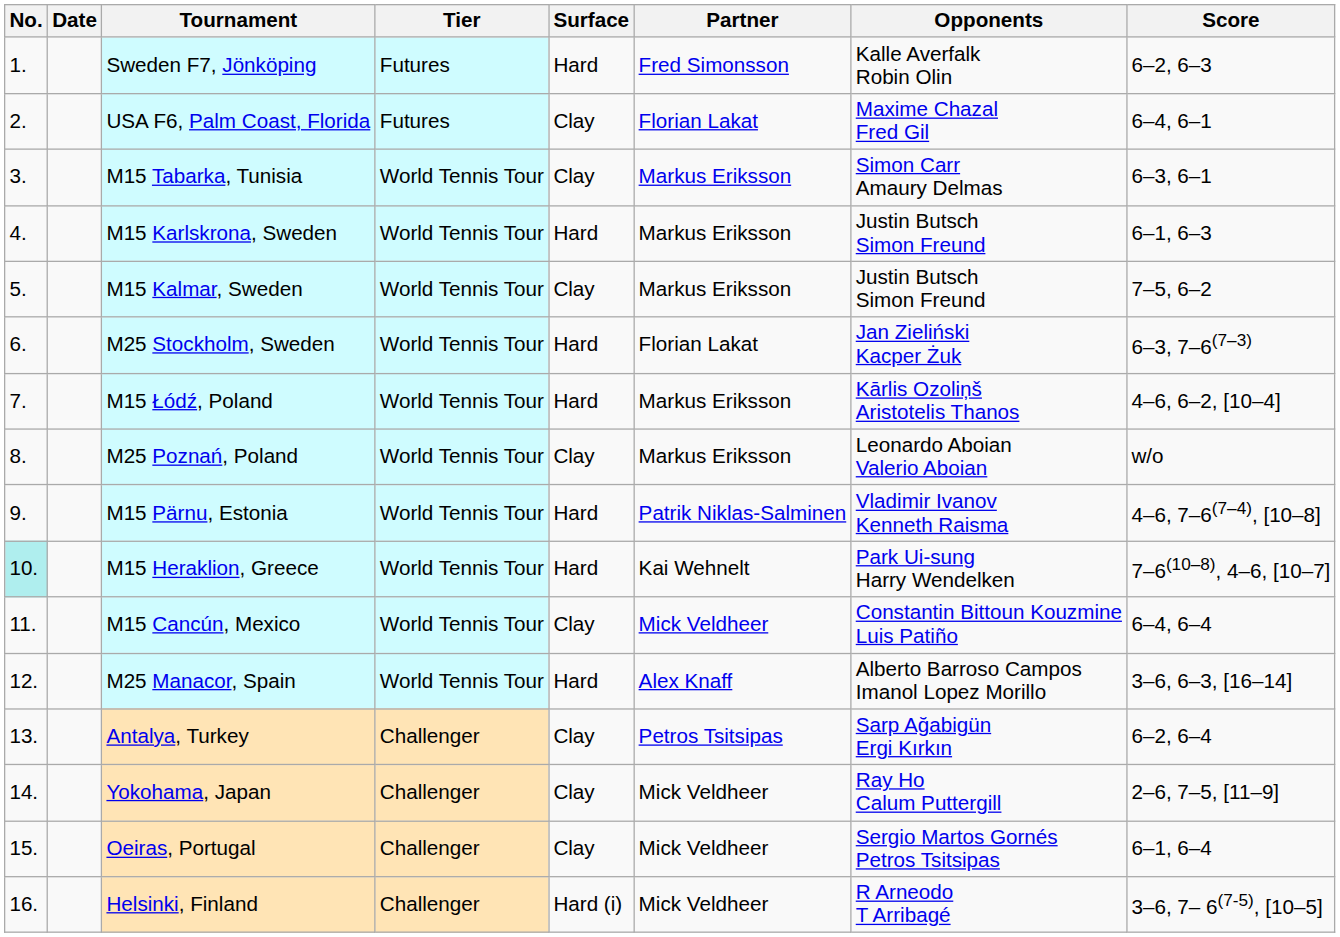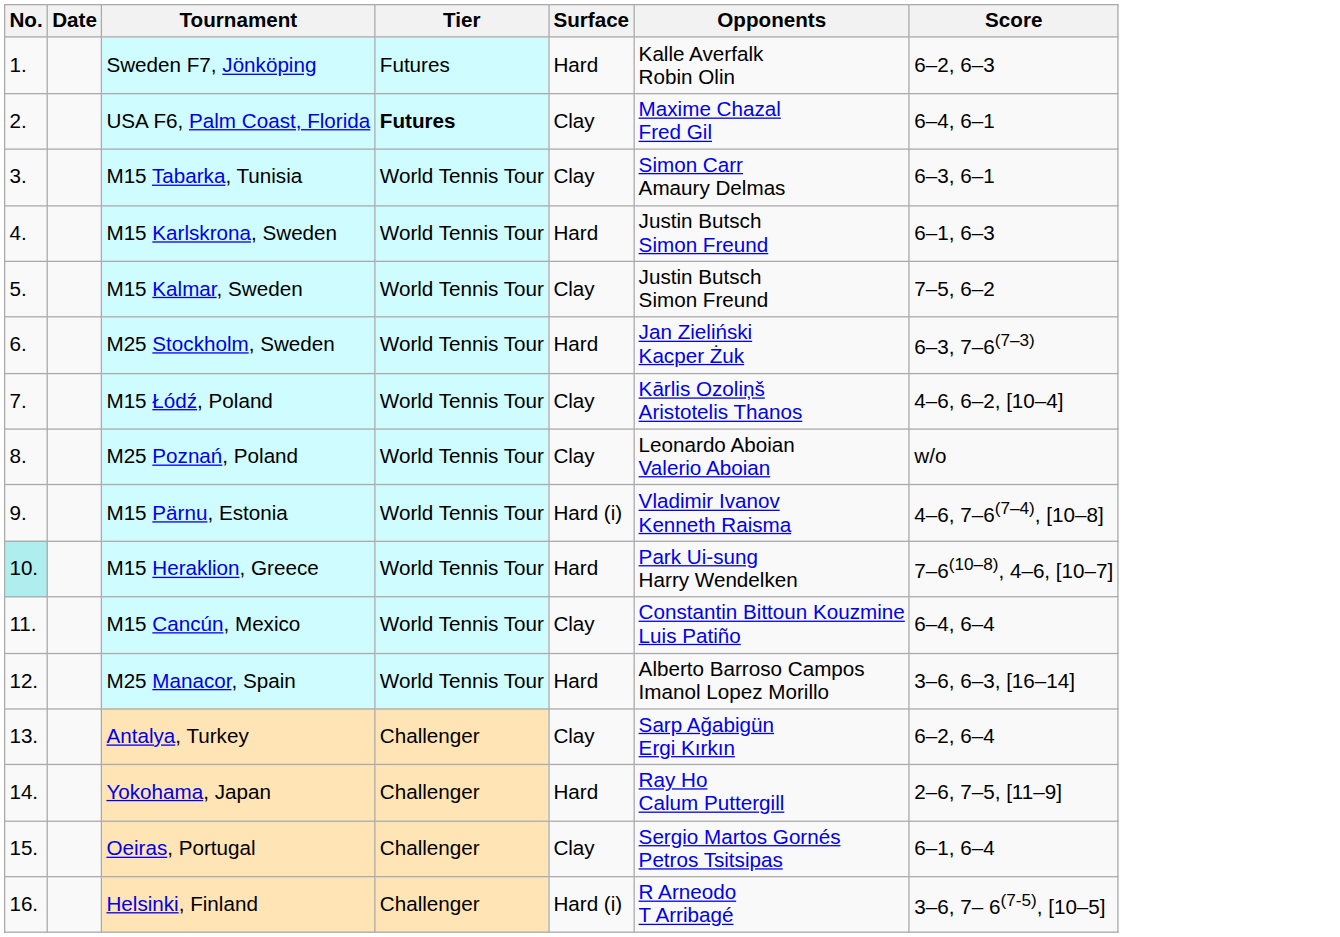- column: Partner | Fred Simonsson | Florian Lakat | Markus Eriksson | Markus Eriksson | Markus Eriksson | Florian Lakat | Markus Eriksson | Markus Eriksson | Patrik Niklas-Salminen | Kai Wehnelt | Mick Veldheer | Alex Knaff | Petros Tsitsipas | Mick Veldheer | Mick Veldheer | Mick Veldheer
USA F6, Palm Coast, Florida | Tier: normal -> bold
M15 Łódź, Poland | Surface: Hard -> Clay
M15 Pärnu, Estonia | Surface: Hard -> Hard (i)
Yokohama, Japan | Surface: Clay -> Hard
